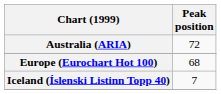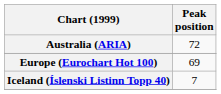Europe (Eurochart Hot 100) | Peak position: 68 -> 69
